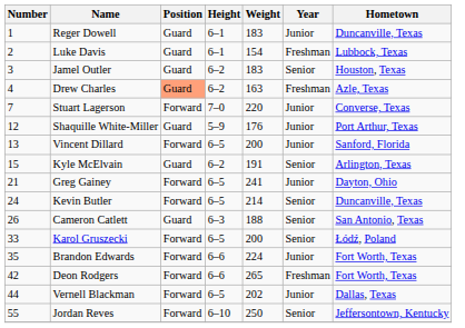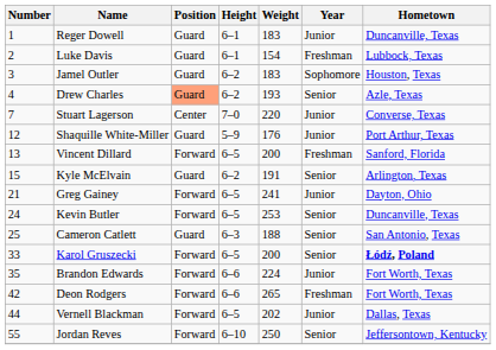Jamel Outler | Year: Senior -> Sophomore
Drew Charles | Weight: 163 -> 193
Drew Charles | Year: Freshman -> Senior
Stuart Lagerson | Position: Forward -> Center
Vincent Dillard | Year: Junior -> Freshman
Kevin Butler | Weight: 214 -> 253
Cameron Catlett | Number: 26 -> 25
Karol Gruszecki | Hometown: normal -> bold
